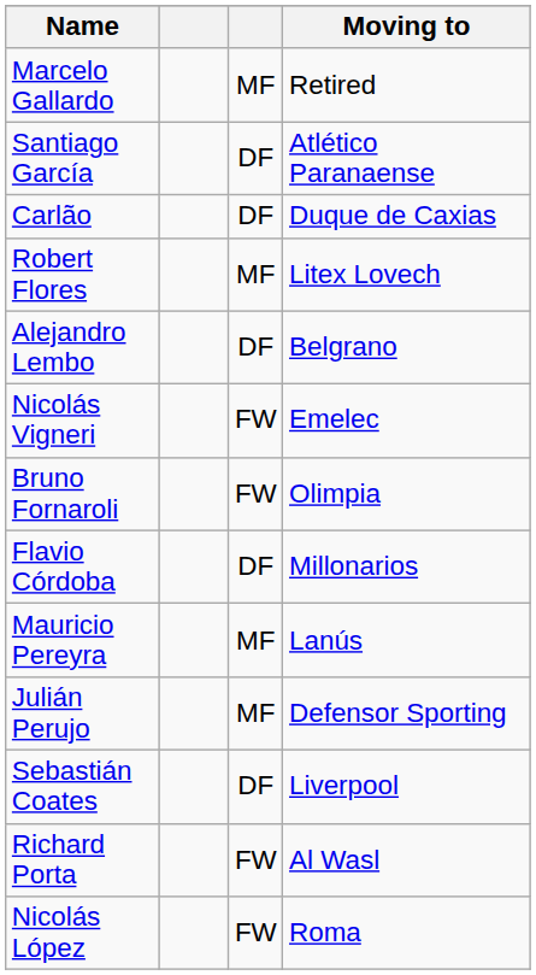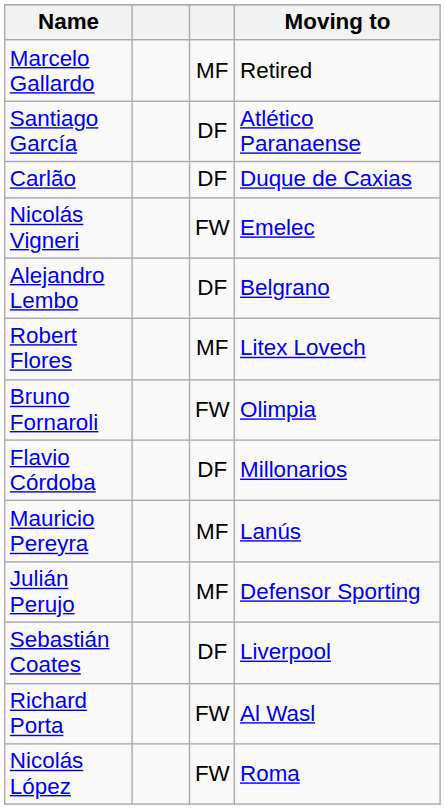rows swapped: Robert Flores <-> Nicolás Vigneri
